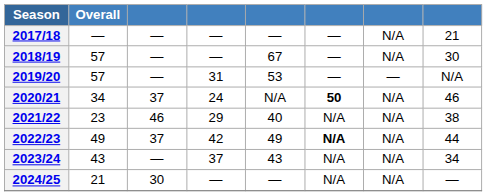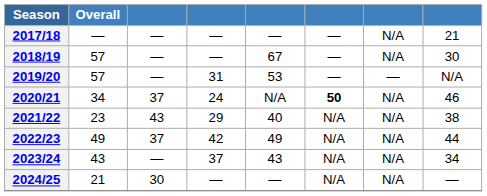2021/22 | column 3: 46 -> 43
2022/23 | column 6: bold -> normal
